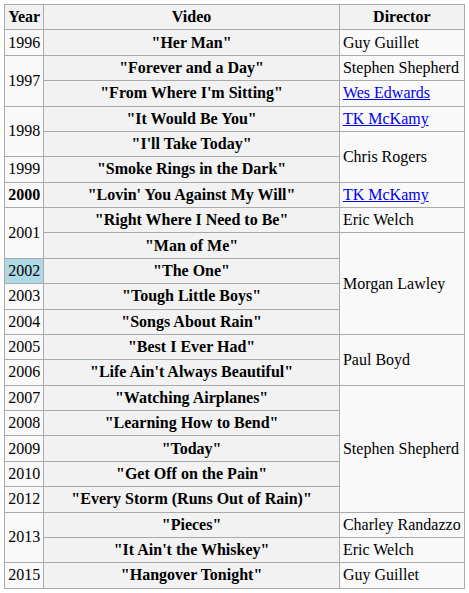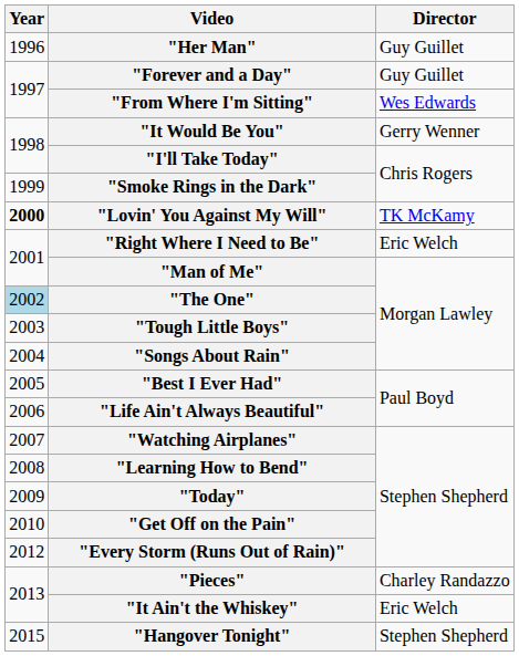"Forever and a Day" | Director: Stephen Shepherd -> Guy Guillet
"It Would Be You" | Director: TK McKamy -> Gerry Wenner
"Hangover Tonight" | Director: Guy Guillet -> Stephen Shepherd
